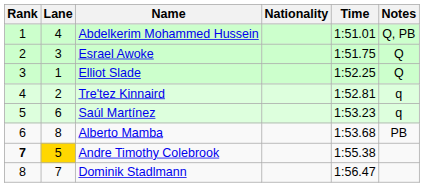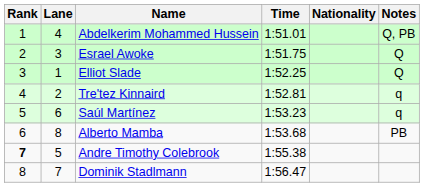columns swapped: Nationality <-> Time
Andre Timothy Colebrook | Lane: gold background -> no background
